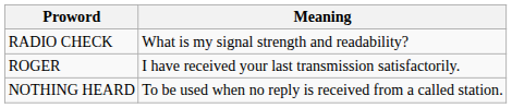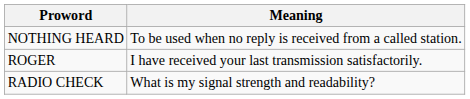rows swapped: RADIO CHECK <-> NOTHING HEARD
